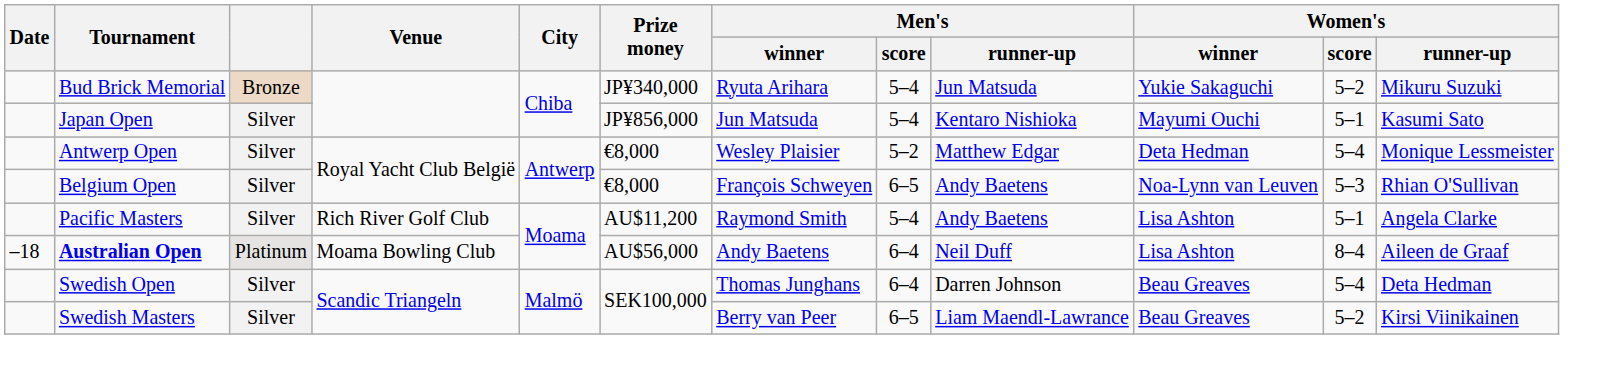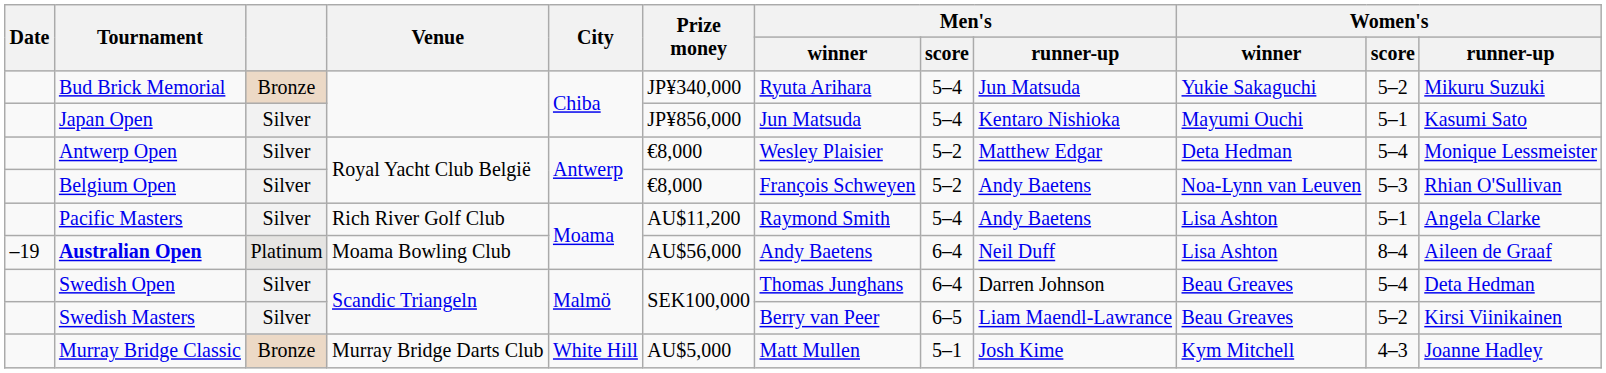Belgium Open | Men's / score: 6–5 -> 5–2
Australian Open | Date: –18 -> –19
+ row: Murray Bridge Classic | Bronze | Murray Bridge Darts Club | White Hill | AU$5,000 | Matt Mullen | 5–1 | Josh Kime | Kym Mitchell | 4–3 | Joanne Hadley
